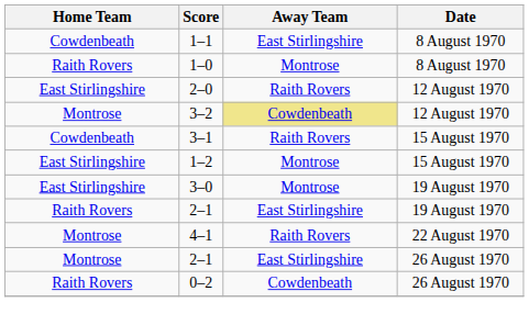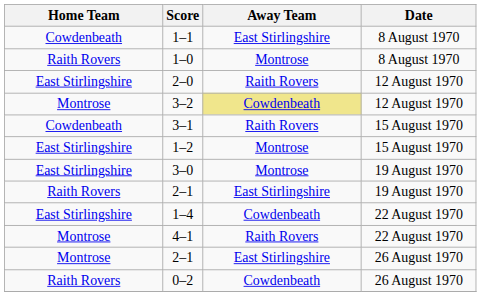+ row: East Stirlingshire | 1–4 | Cowdenbeath | 22 August 1970
